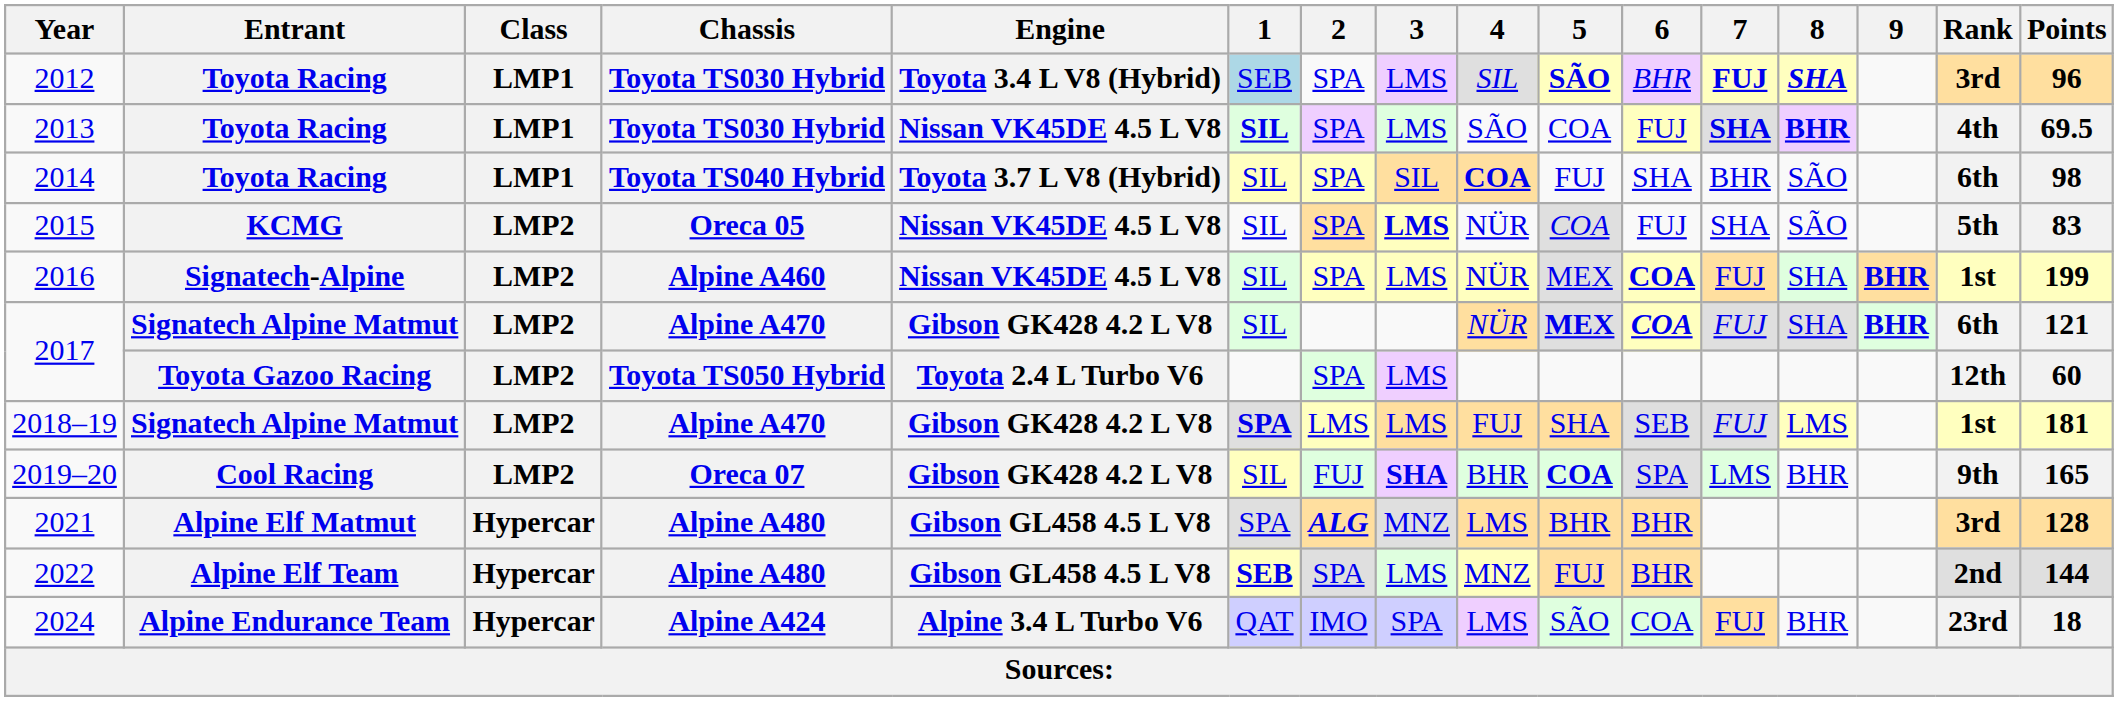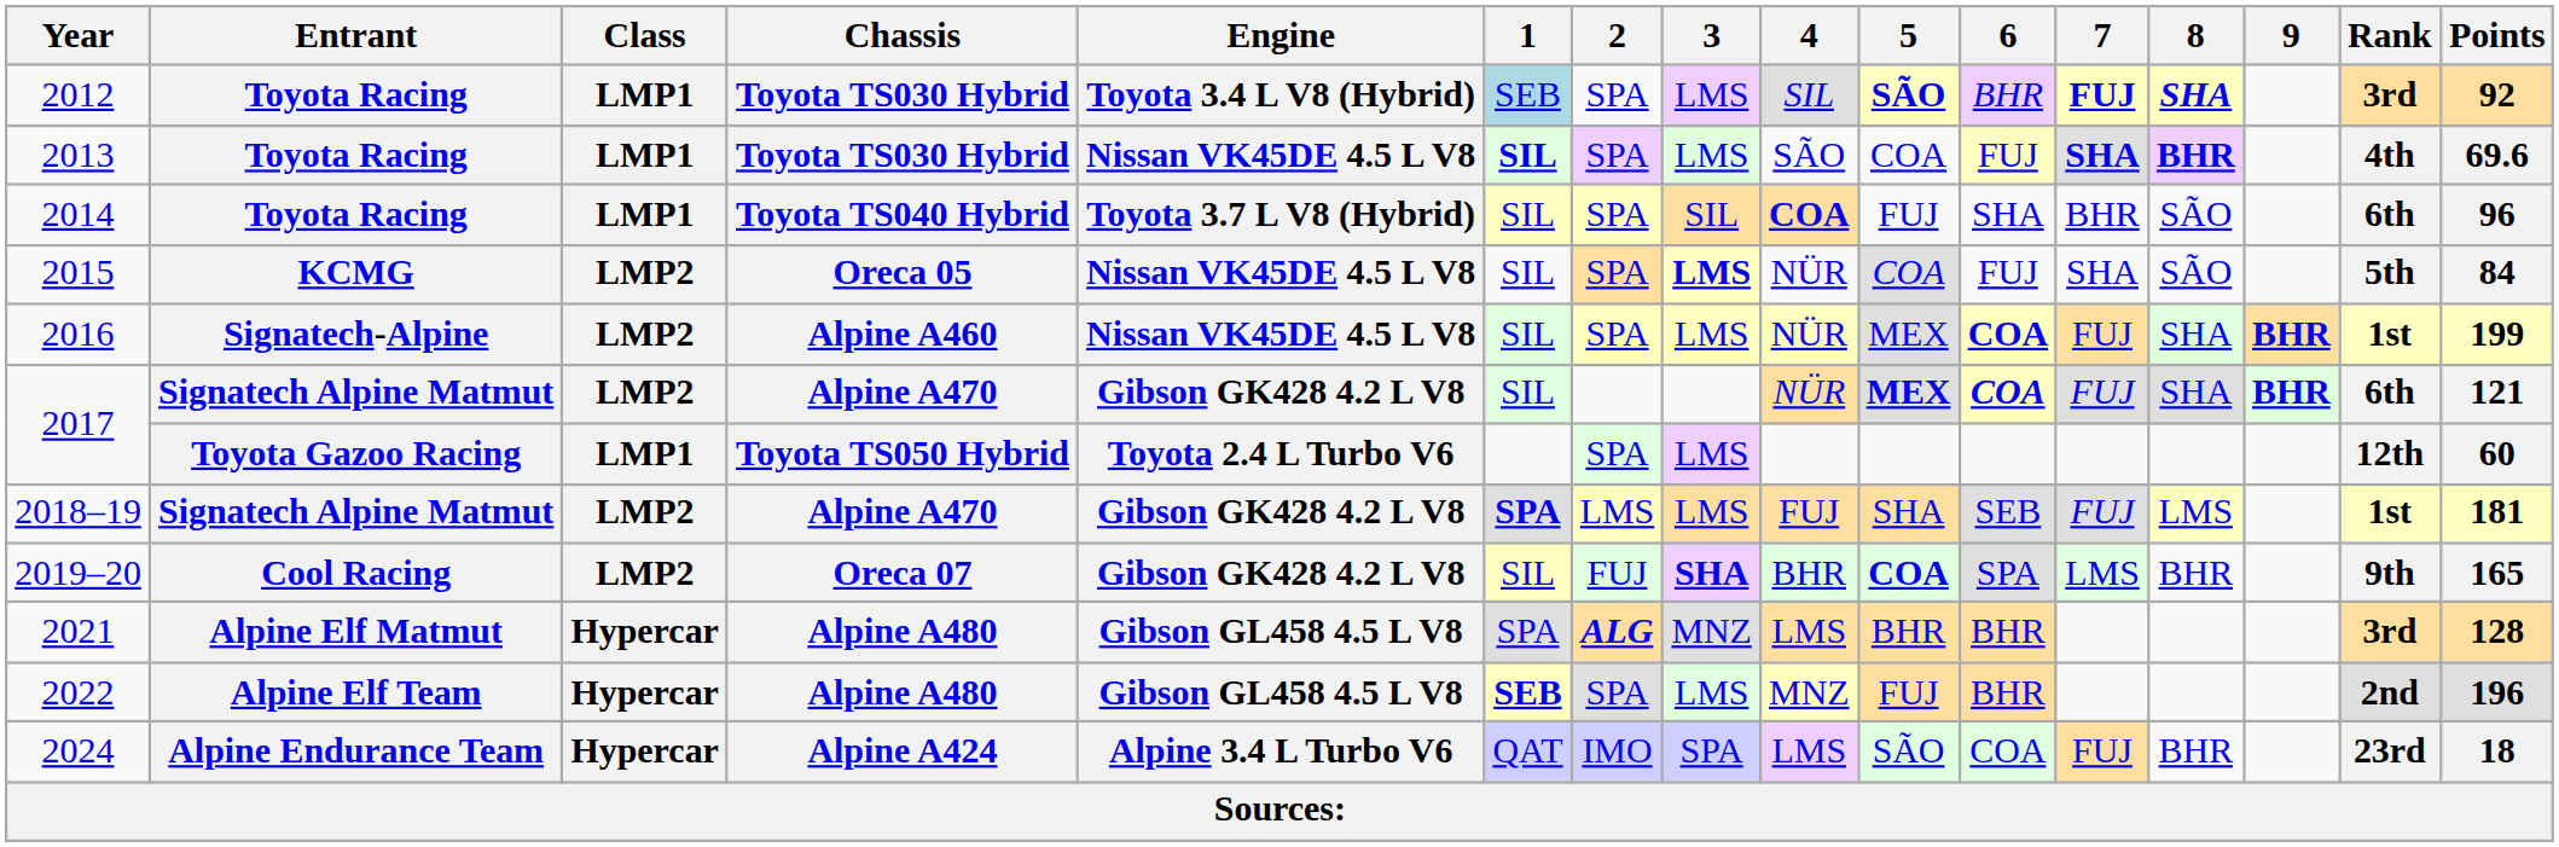2012 | Points: 96 -> 92
2013 | Points: 69.5 -> 69.6
2014 | Points: 98 -> 96
2015 | Points: 83 -> 84
2017 / Toyota Gazoo Racing | Class: LMP2 -> LMP1
2022 | Points: 144 -> 196
